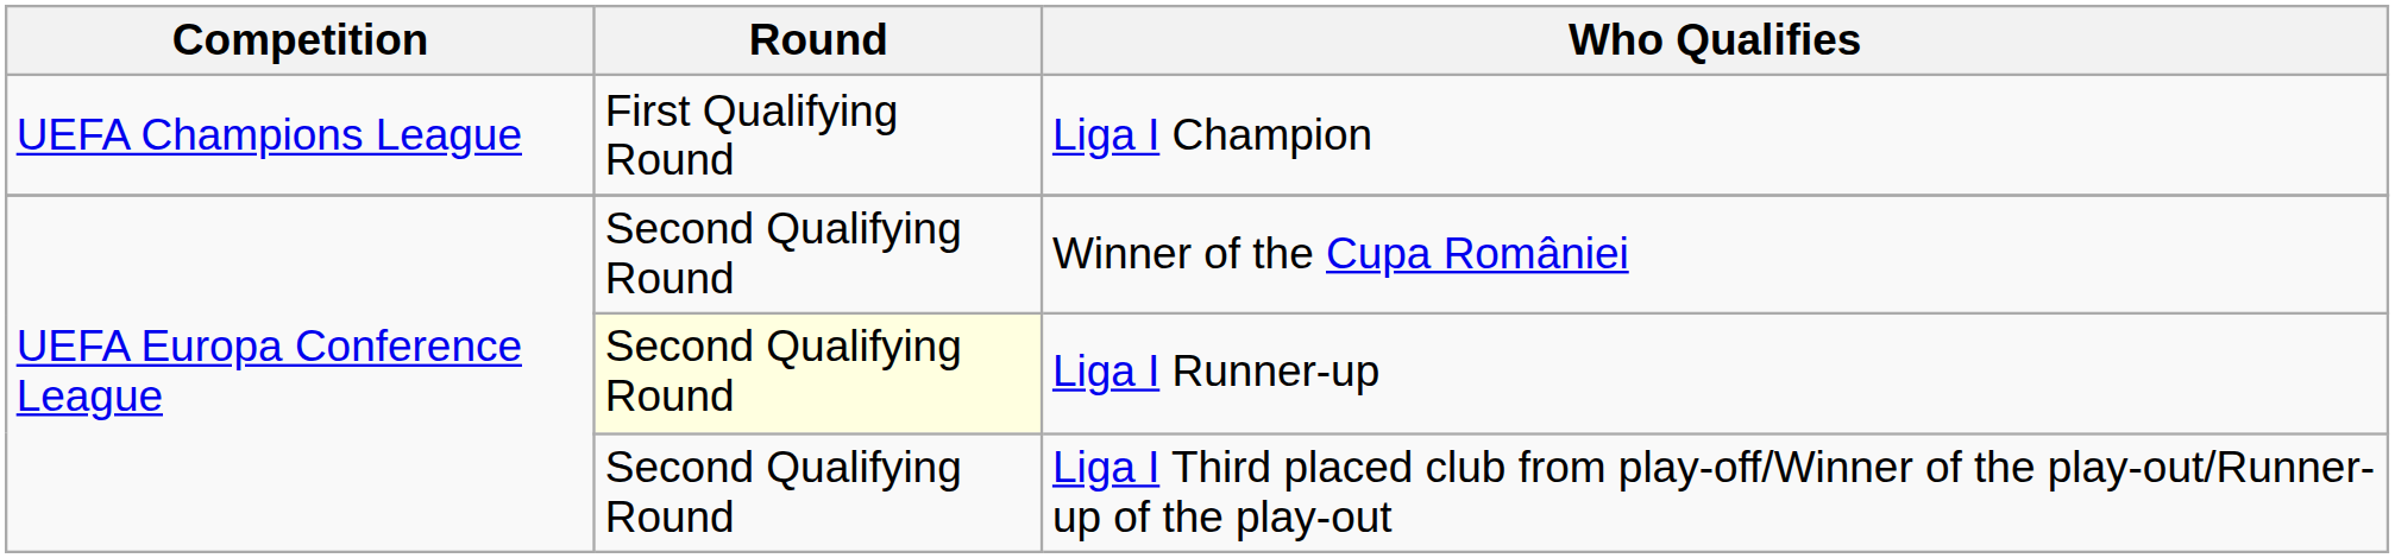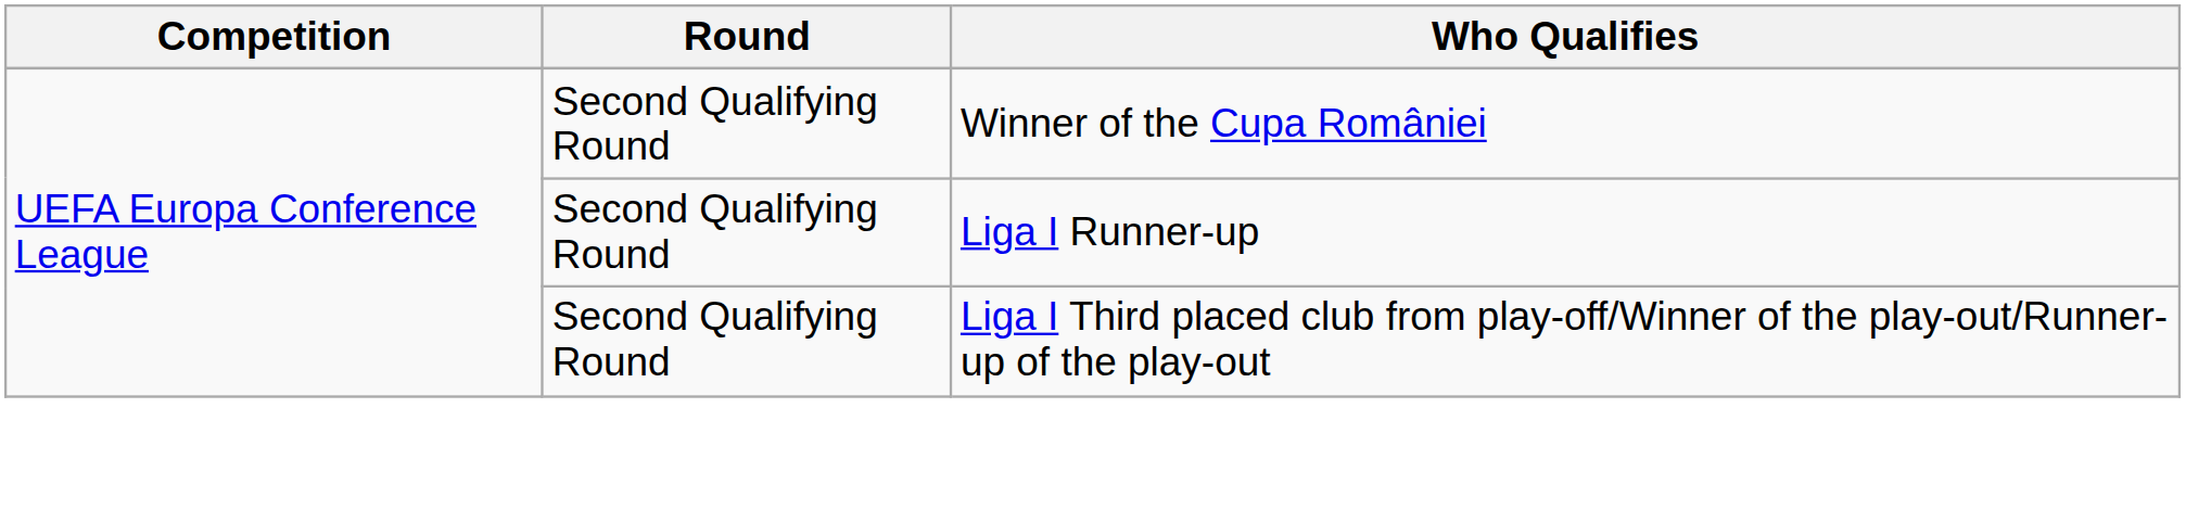- row: UEFA Champions League | First Qualifying Round | Liga I Champion
Liga I Runner-up | Round: lightyellow background -> no background
